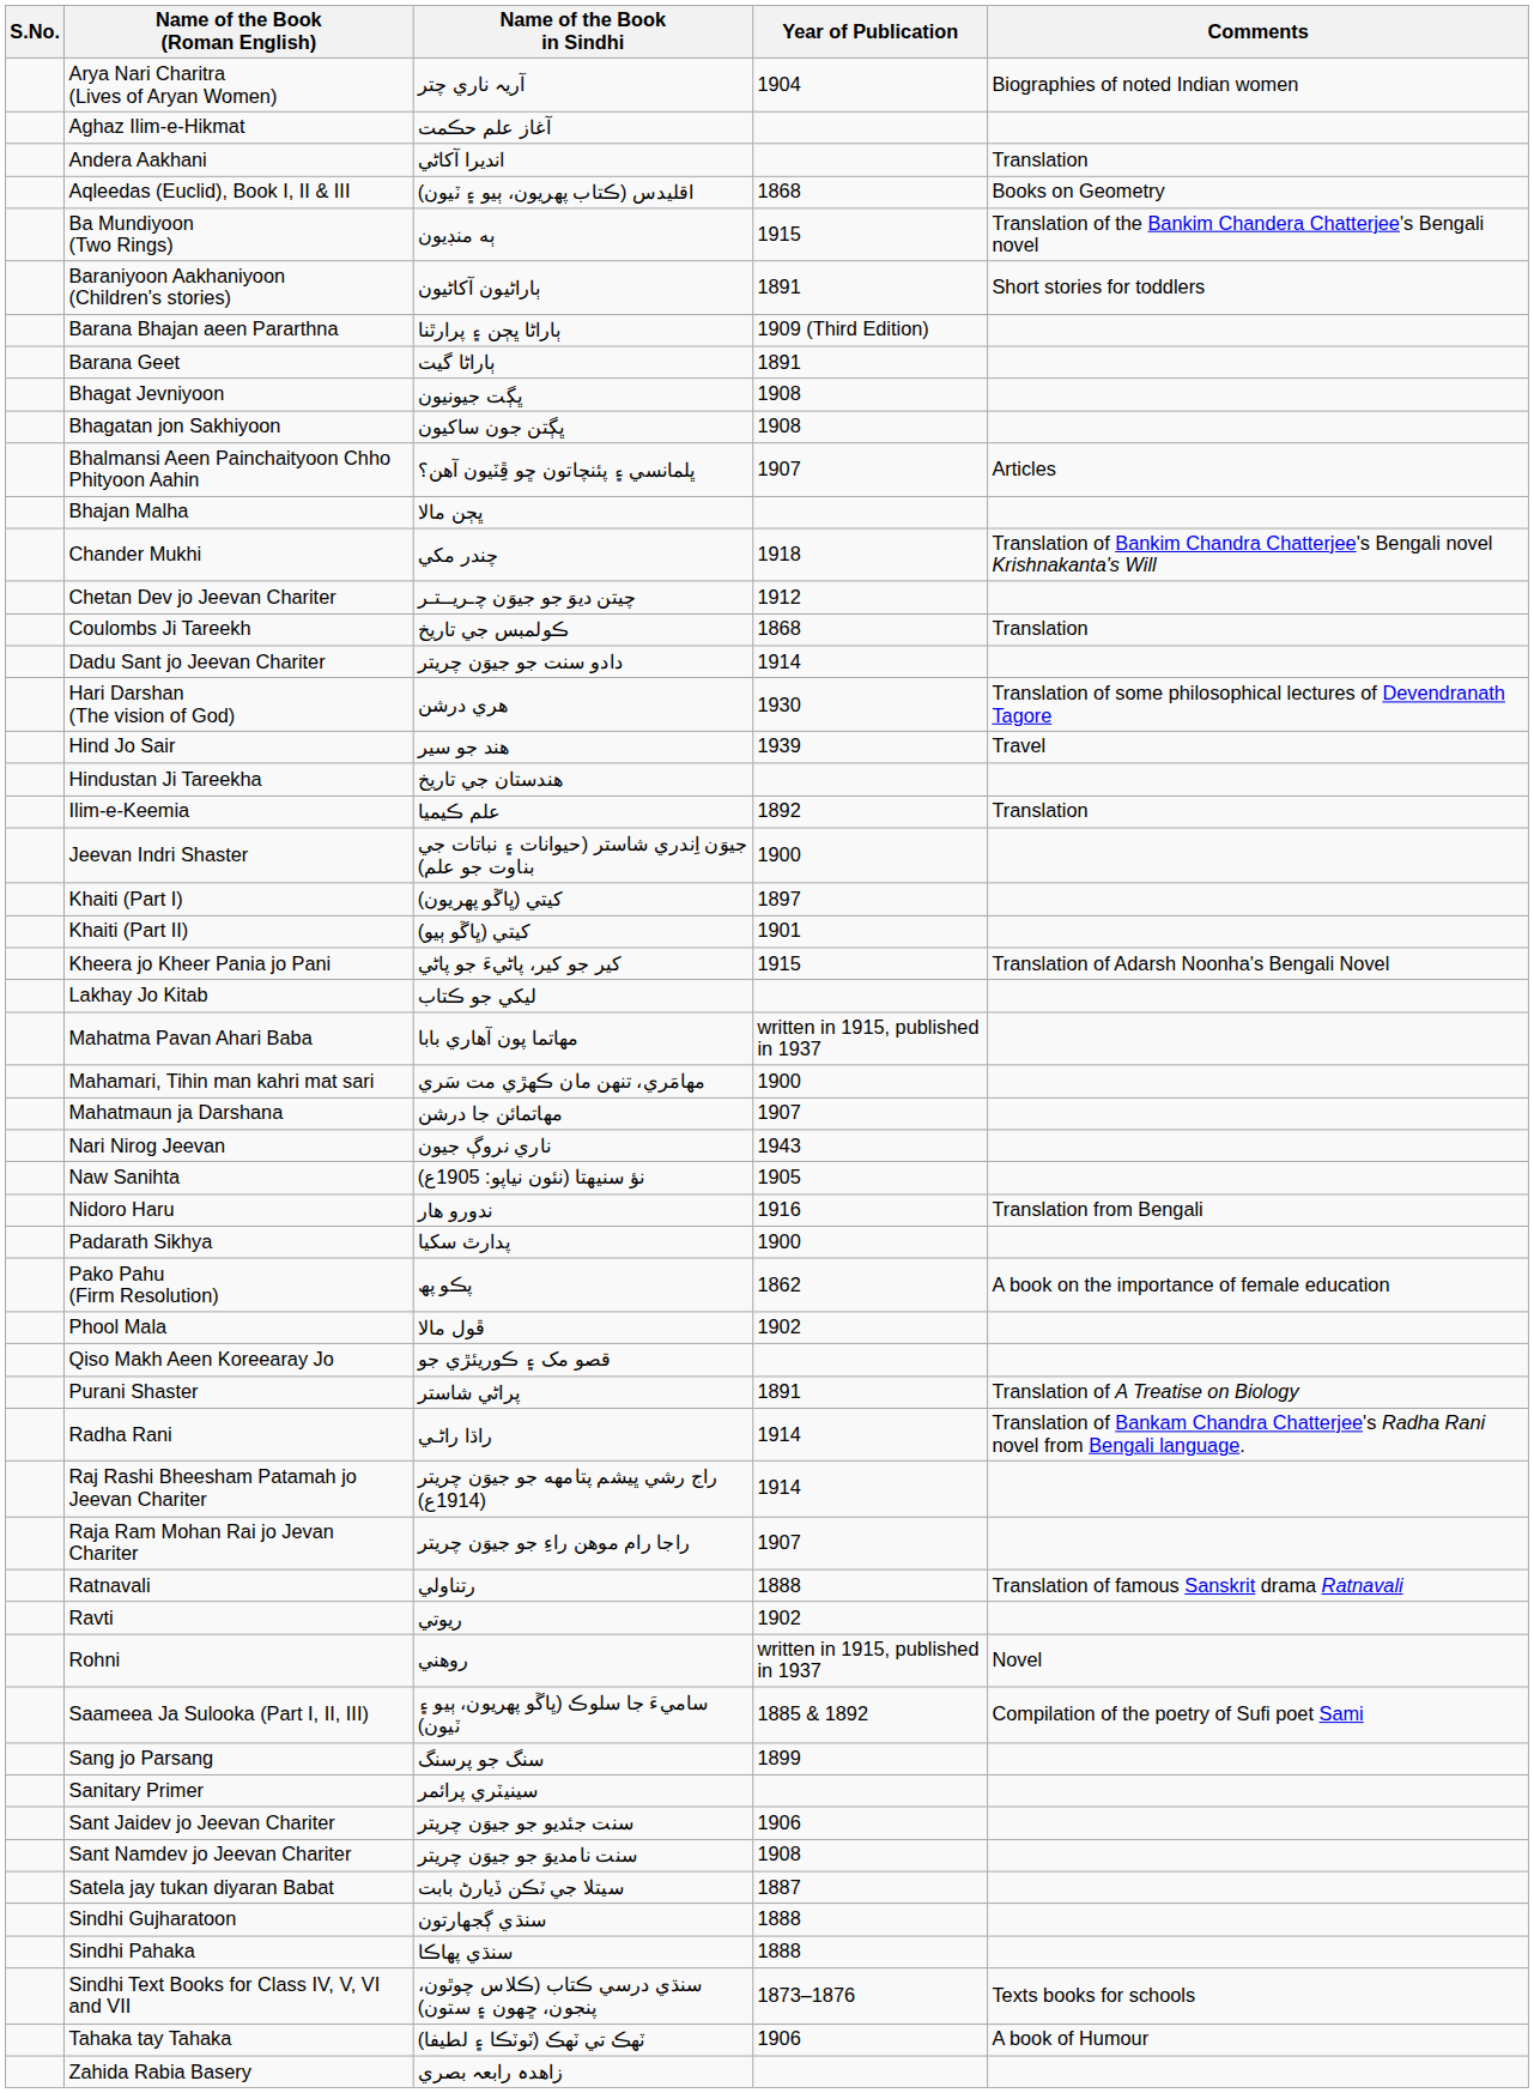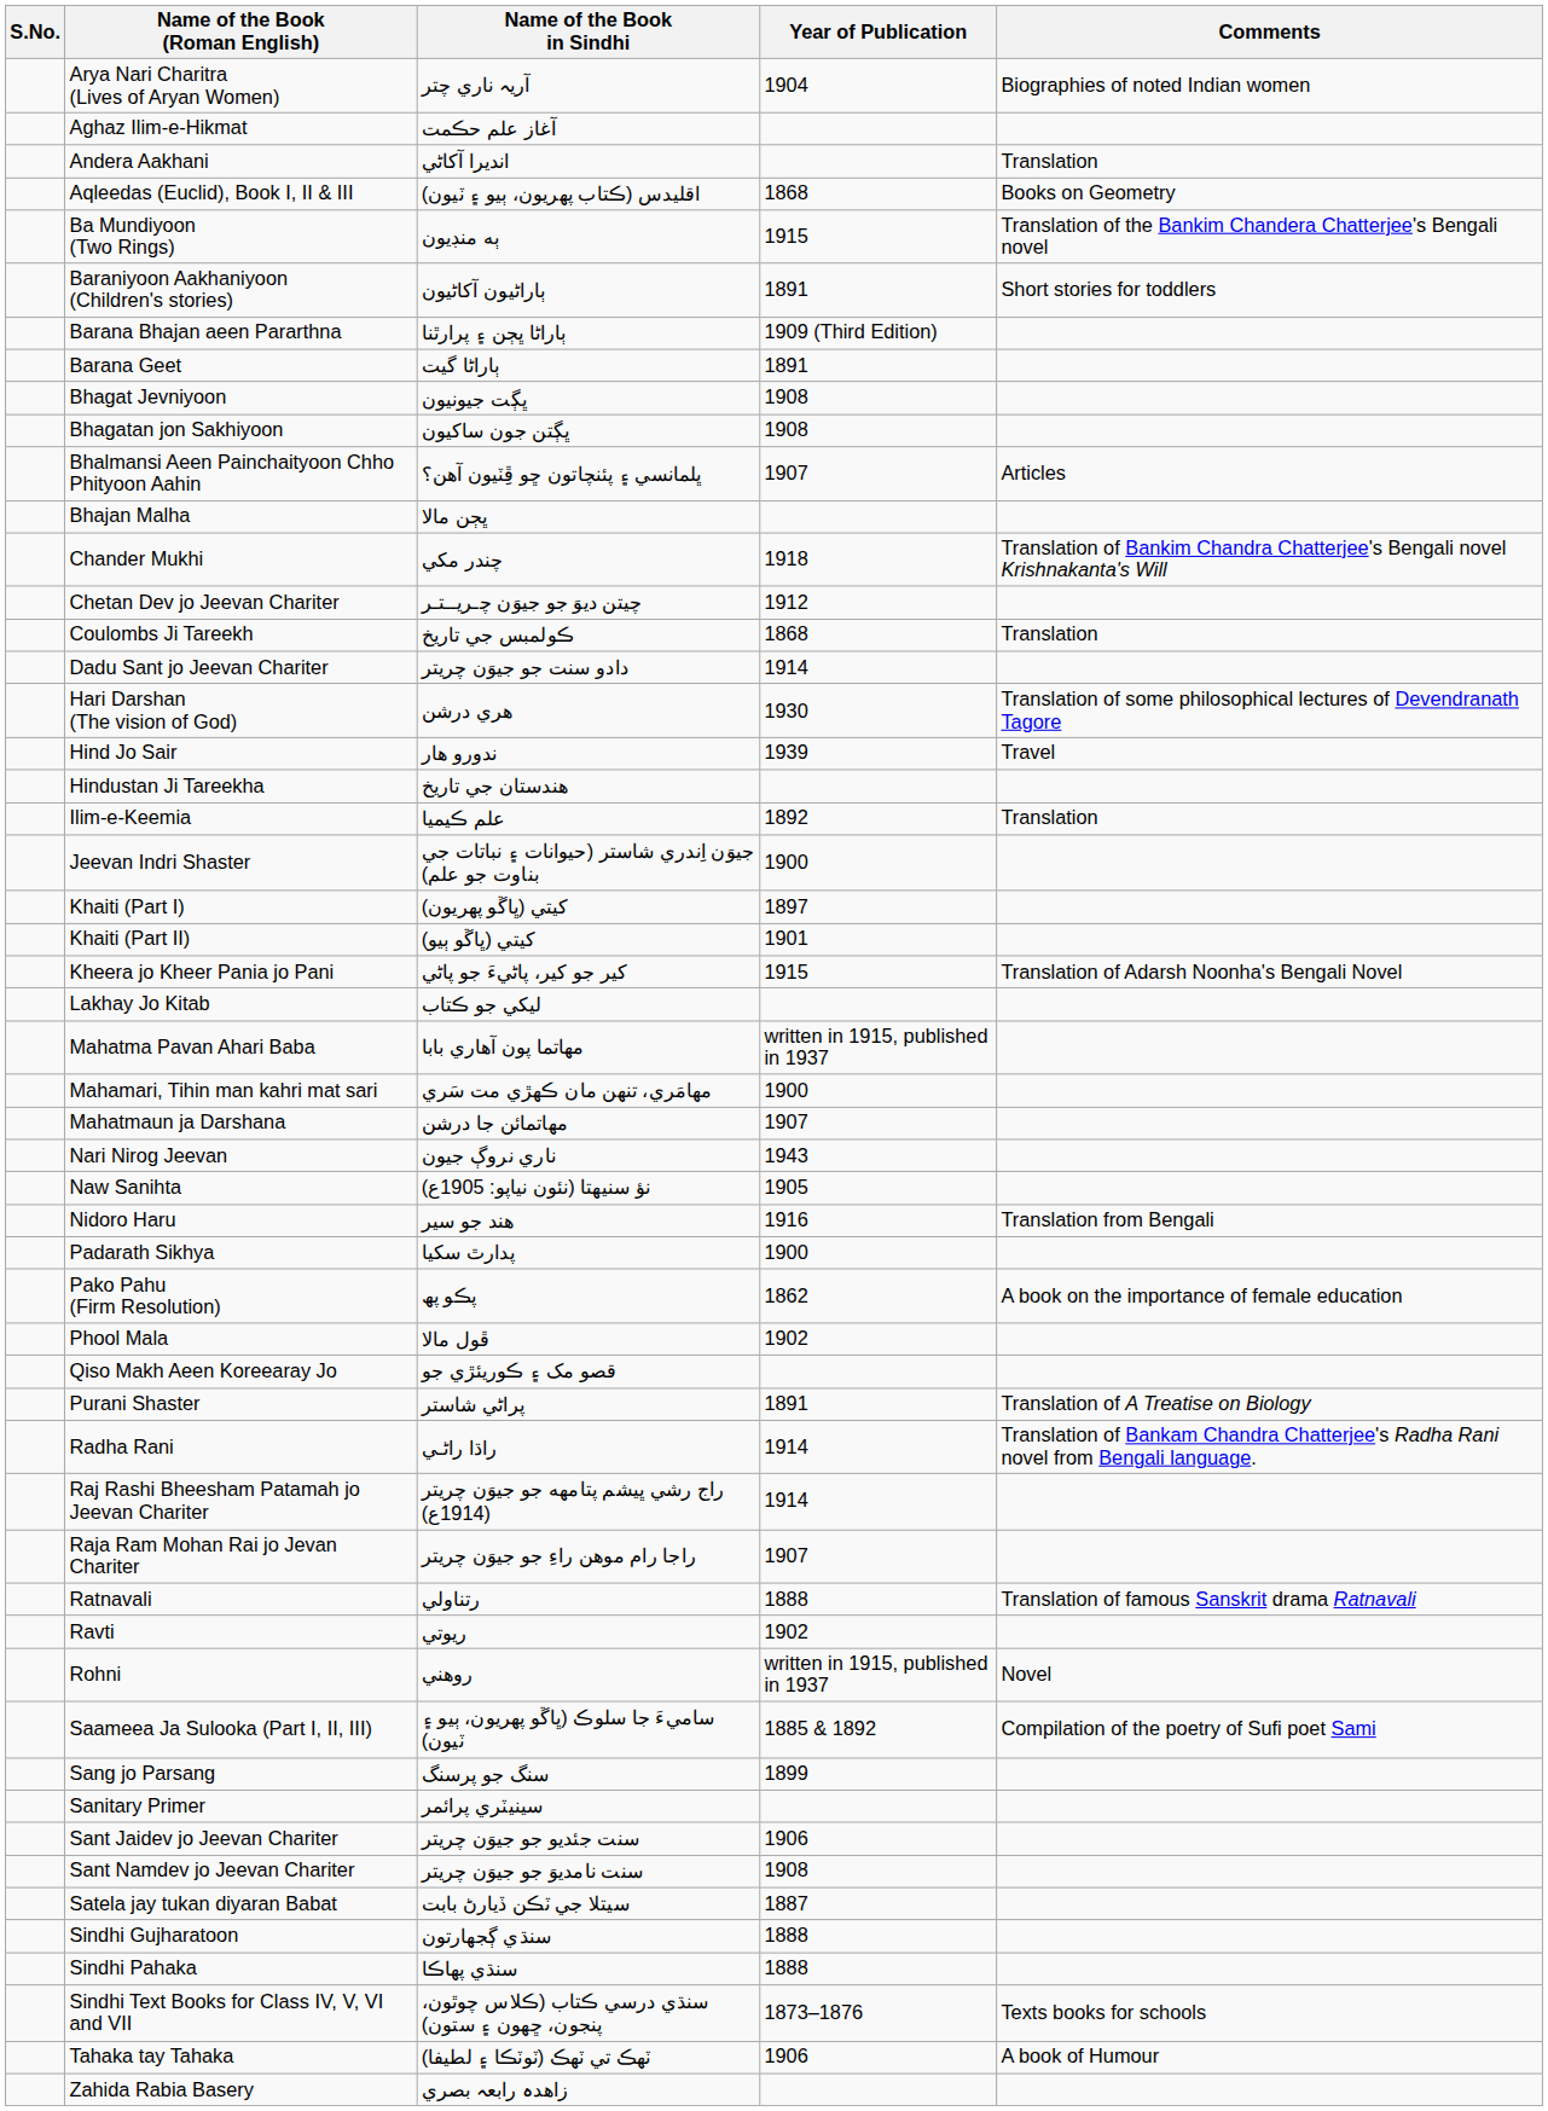Hind Jo Sair | Name of the Book in Sindhi: ھند جو سير -> ندورو هار
Nidoro Haru | Name of the Book in Sindhi: ندورو هار -> ھند جو سير
